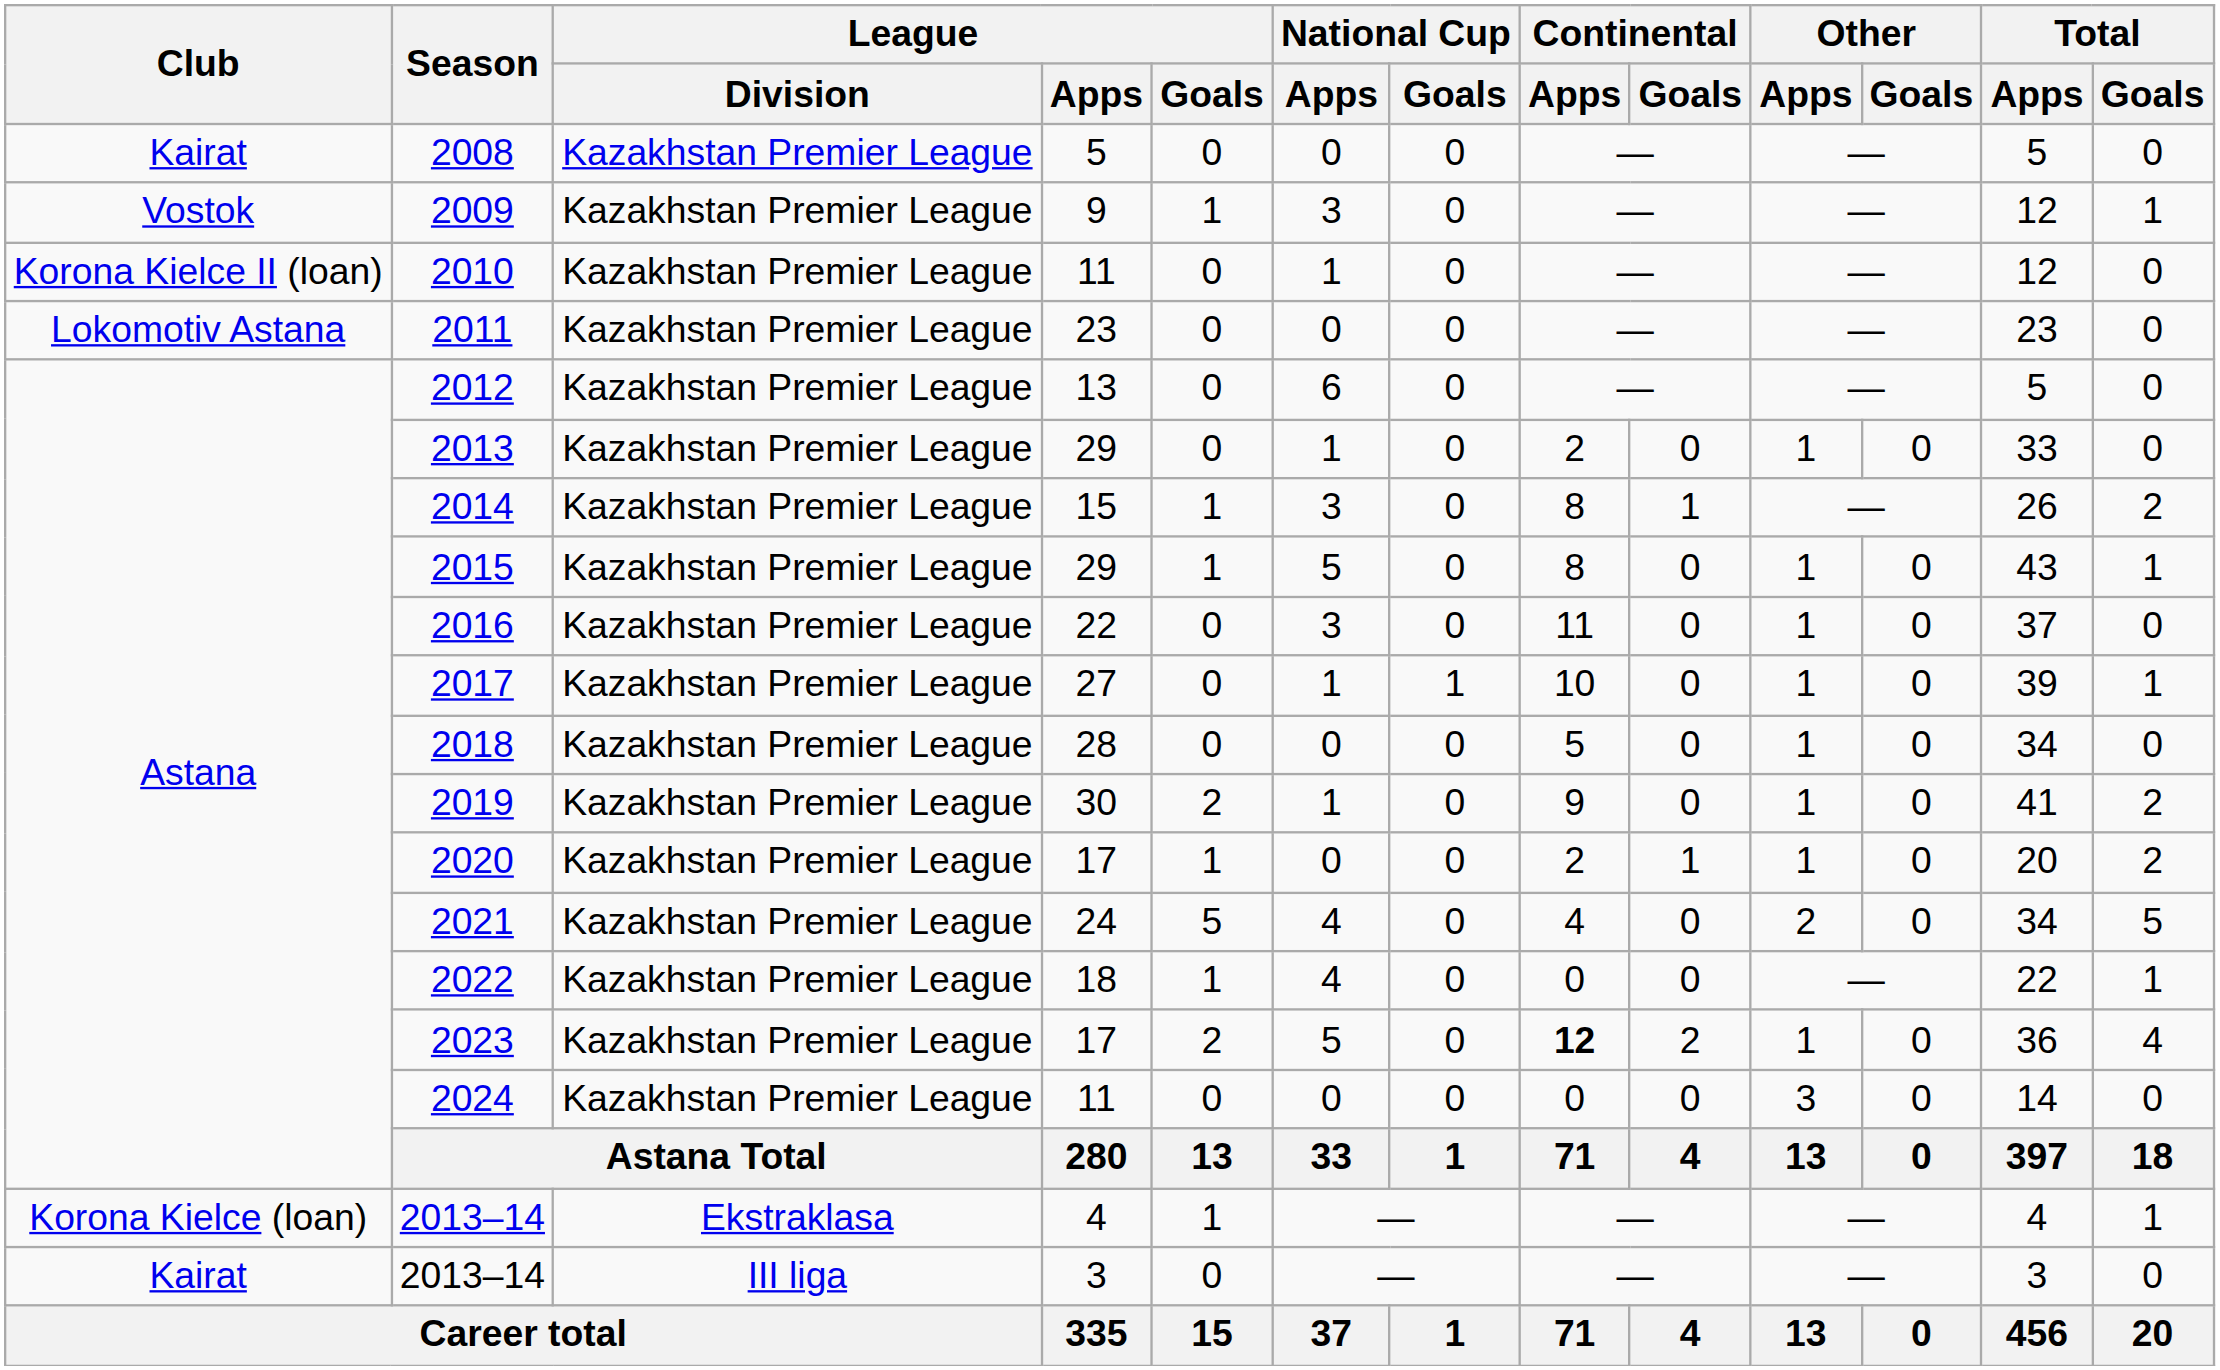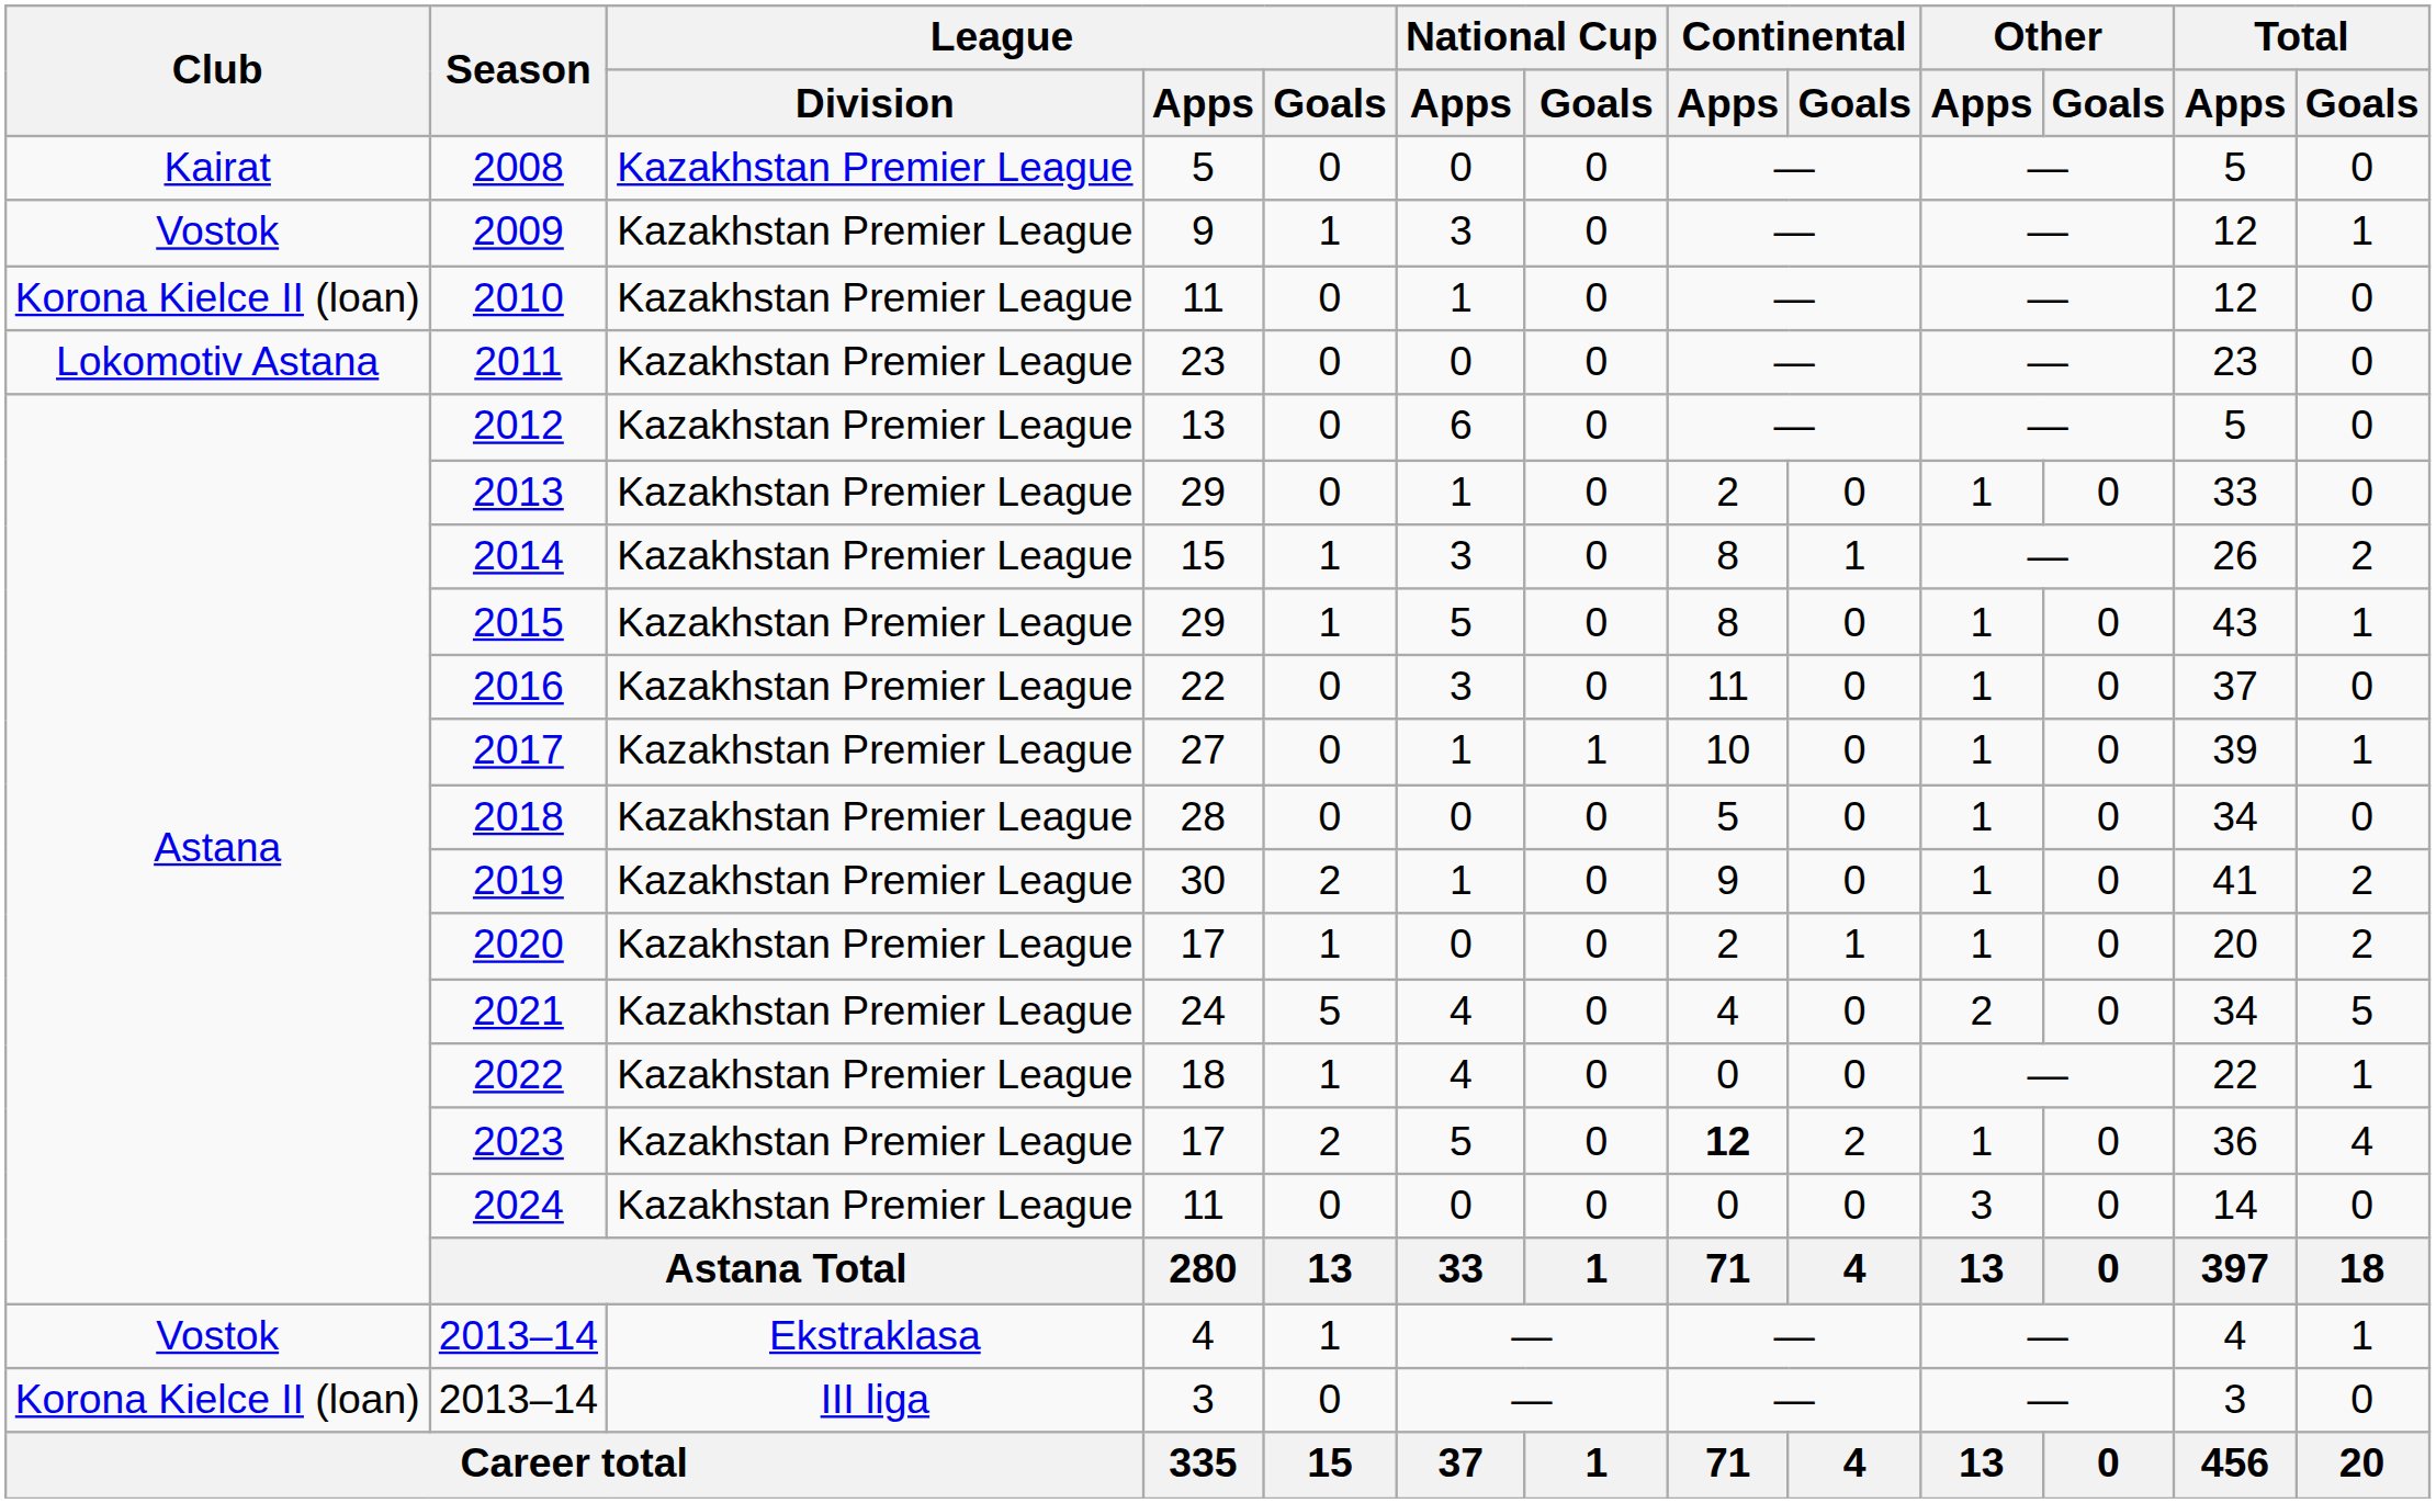2013–14 / 4 | Club: Korona Kielce (loan) -> Vostok
2013–14 / 3 | Club: Kairat -> Korona Kielce II (loan)
